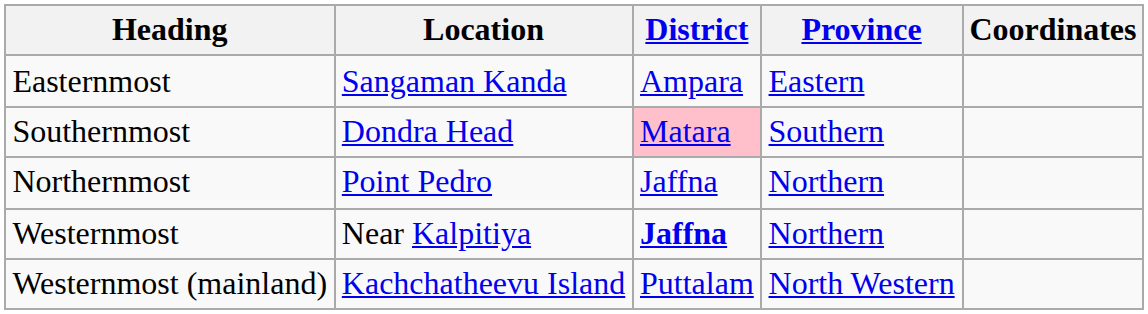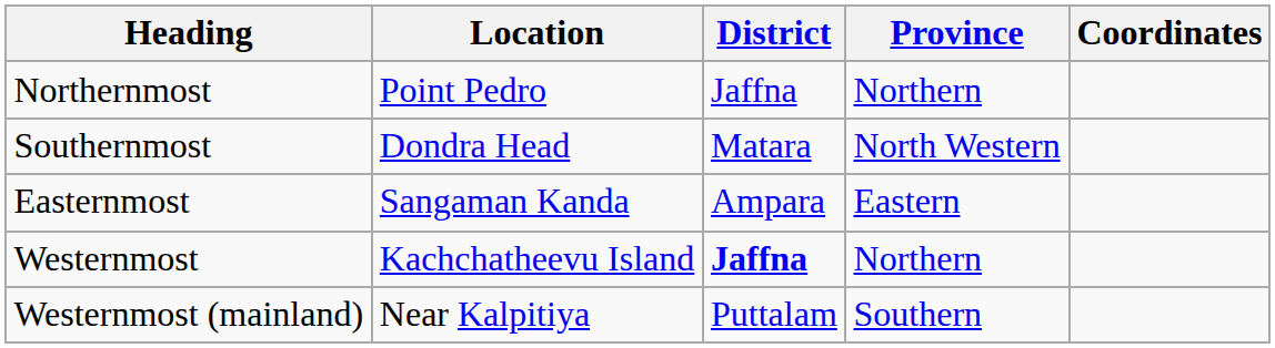rows swapped: Northernmost <-> Easternmost
Southernmost | District: pink background -> no background
Southernmost | Province: Southern -> North Western
Westernmost | Location: Near Kalpitiya -> Kachchatheevu Island
Westernmost (mainland) | Location: Kachchatheevu Island -> Near Kalpitiya
Westernmost (mainland) | Province: North Western -> Southern
